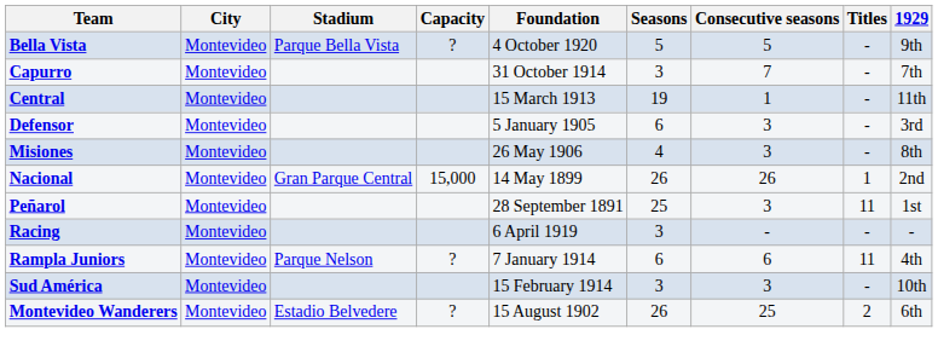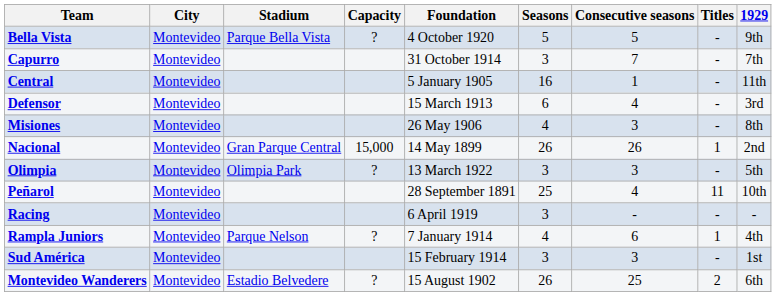Central | Foundation: 15 March 1913 -> 5 January 1905
Central | Seasons: 19 -> 16
Defensor | Foundation: 5 January 1905 -> 15 March 1913
Defensor | Consecutive seasons: 3 -> 4
+ row: Olimpia | Montevideo | Olimpia Park | ? | 13 March 1922 | 3 | 3 | - | 5th
Peñarol | Consecutive seasons: 3 -> 4
Peñarol | 1929: 1st -> 10th
Rampla Juniors | Seasons: 6 -> 4
Rampla Juniors | Titles: 11 -> 1
Sud América | 1929: 10th -> 1st
